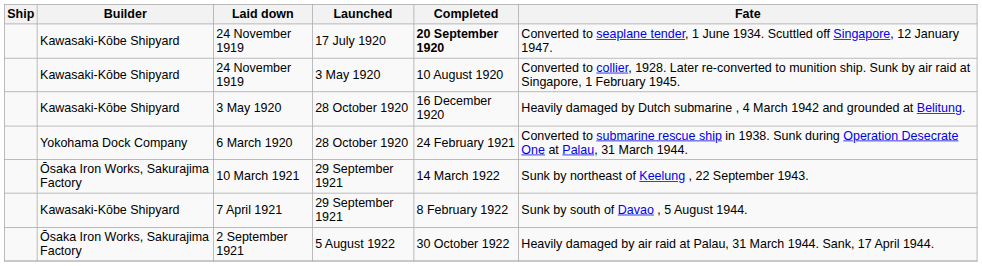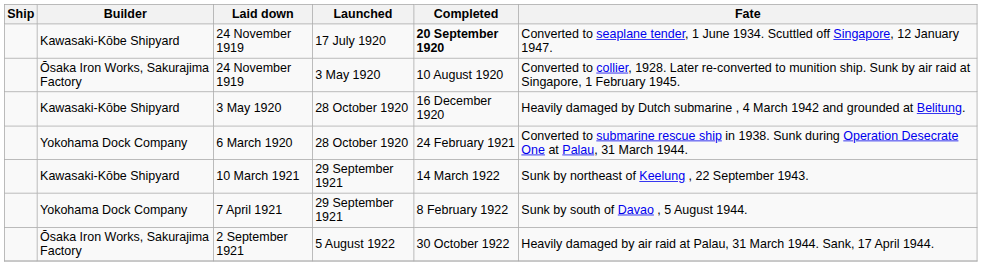24 November 1919 / 3 May 1920 | Builder: Kawasaki-Kōbe Shipyard -> Ōsaka Iron Works, Sakurajima Factory
10 March 1921 | Builder: Ōsaka Iron Works, Sakurajima Factory -> Kawasaki-Kōbe Shipyard
7 April 1921 | Builder: Kawasaki-Kōbe Shipyard -> Yokohama Dock Company
